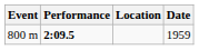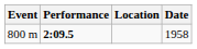800 m | Date: 1959 -> 1958
